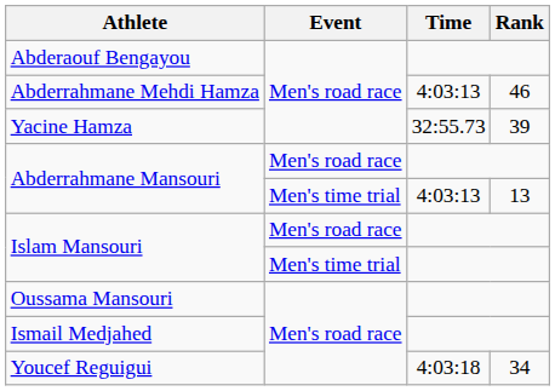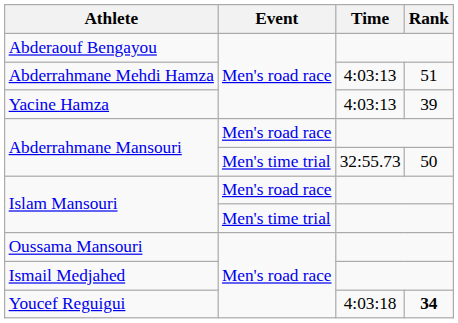Abderrahmane Mehdi Hamza | Rank: 46 -> 51
Yacine Hamza | Time: 32:55.73 -> 4:03:13
Abderrahmane Mansouri / Men's time trial | Time: 4:03:13 -> 32:55.73
Abderrahmane Mansouri / Men's time trial | Rank: 13 -> 50
Youcef Reguigui | Rank: normal -> bold
